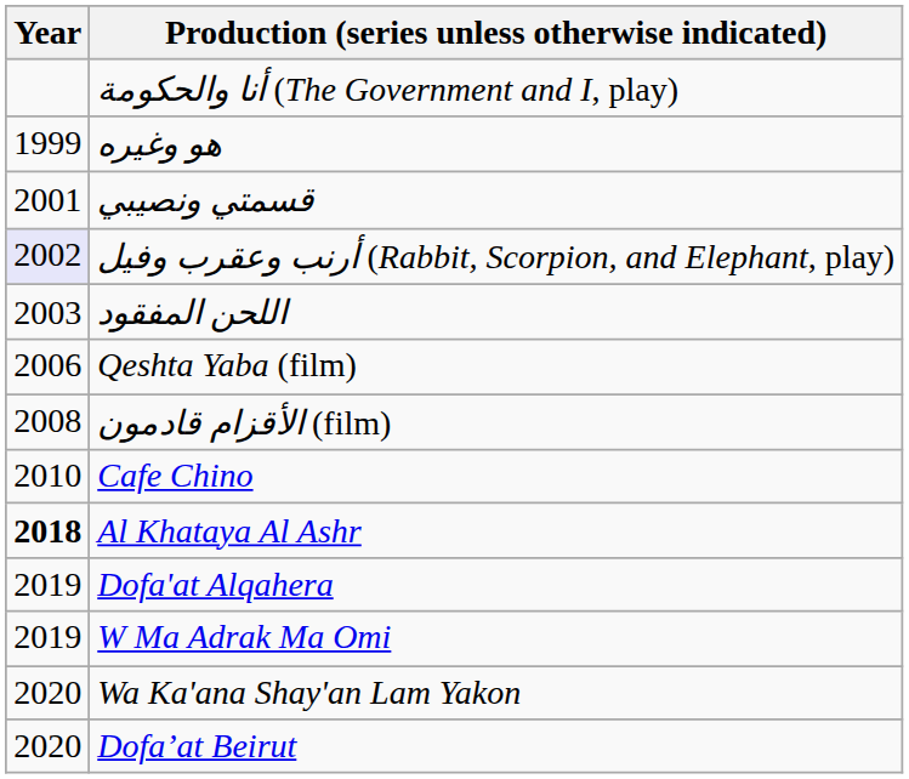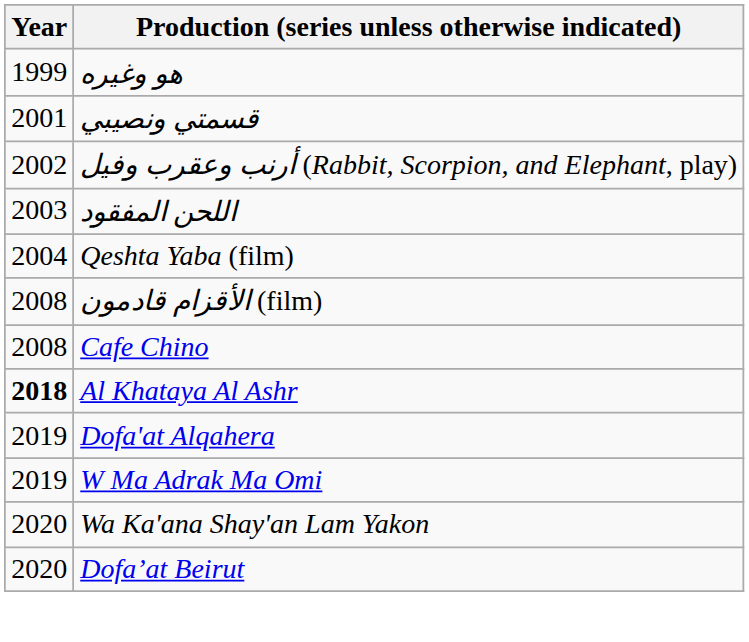- row: أنا والحكومة (The Government and I, play)
أرنب وعقرب وفيل (Rabbit, Scorpion, and Elephant, play) | Year: lavender background -> no background
Qeshta Yaba (film) | Year: 2006 -> 2004
Cafe Chino | Year: 2010 -> 2008
